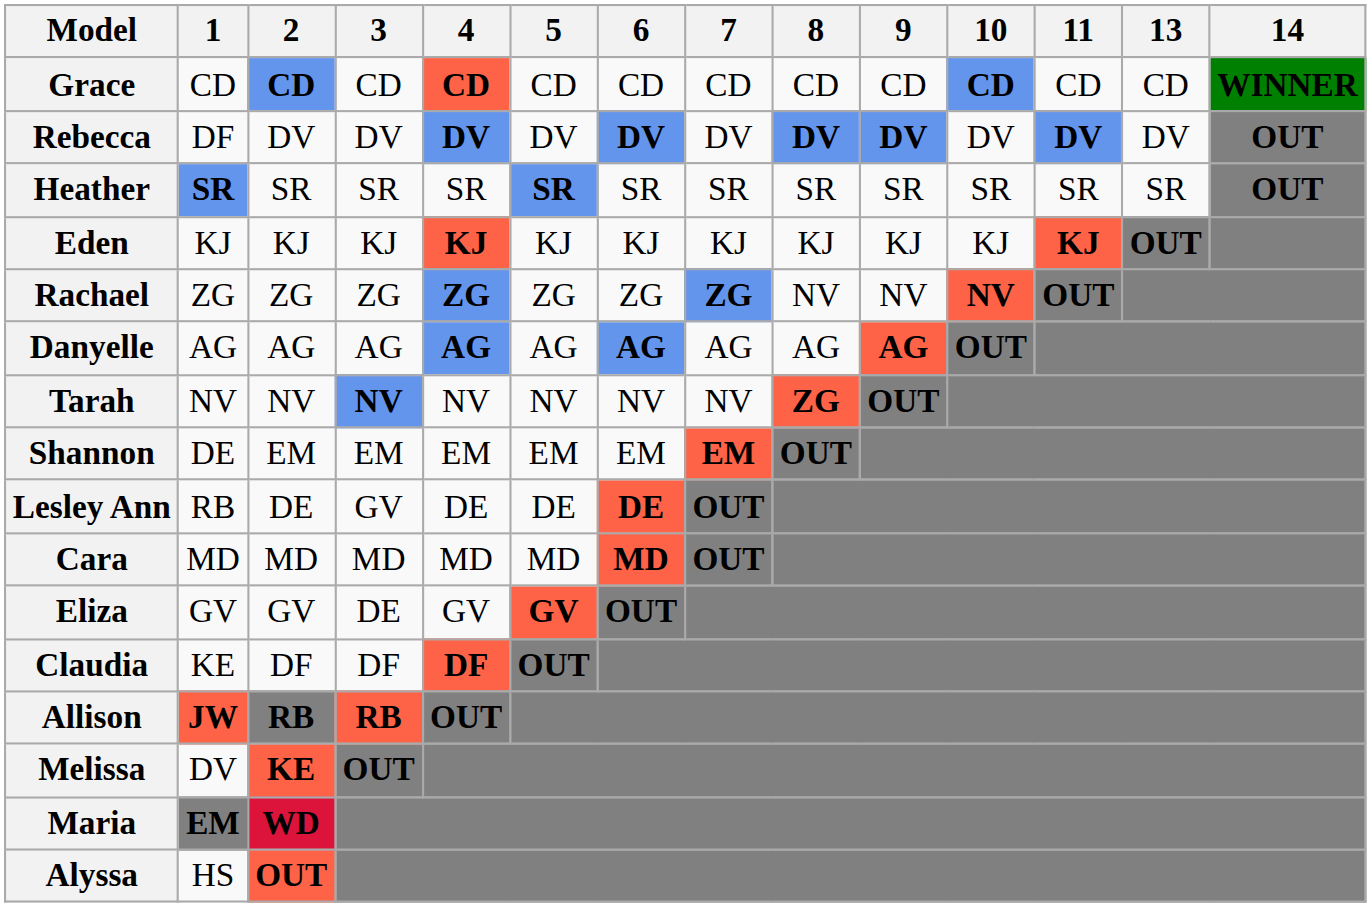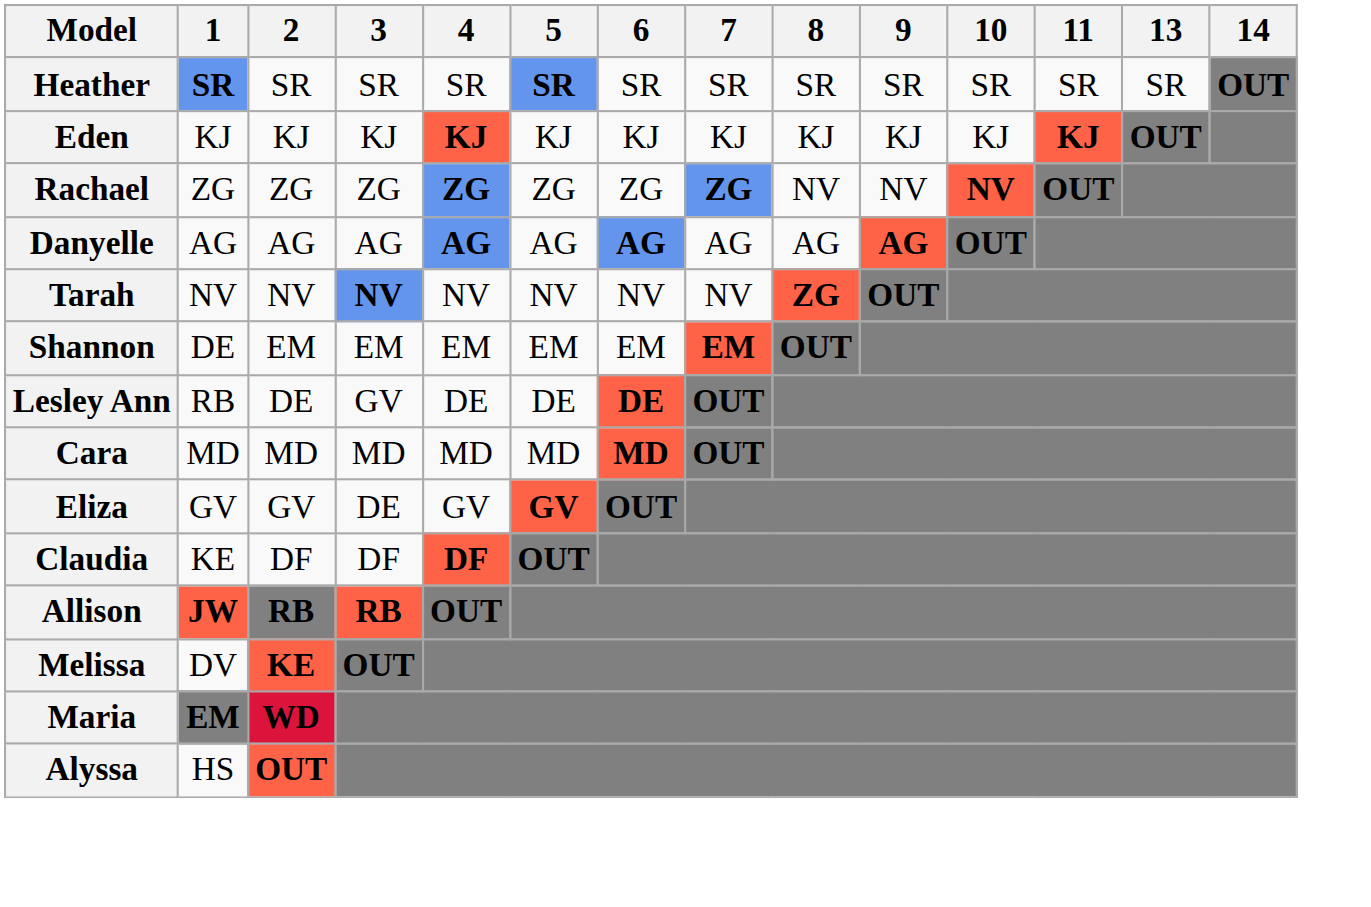- row: Grace | CD | CD | CD | CD | CD | CD | CD | CD | CD | CD | CD | CD | WINNER
- row: Rebecca | DF | DV | DV | DV | DV | DV | DV | DV | DV | DV | DV | DV | OUT
